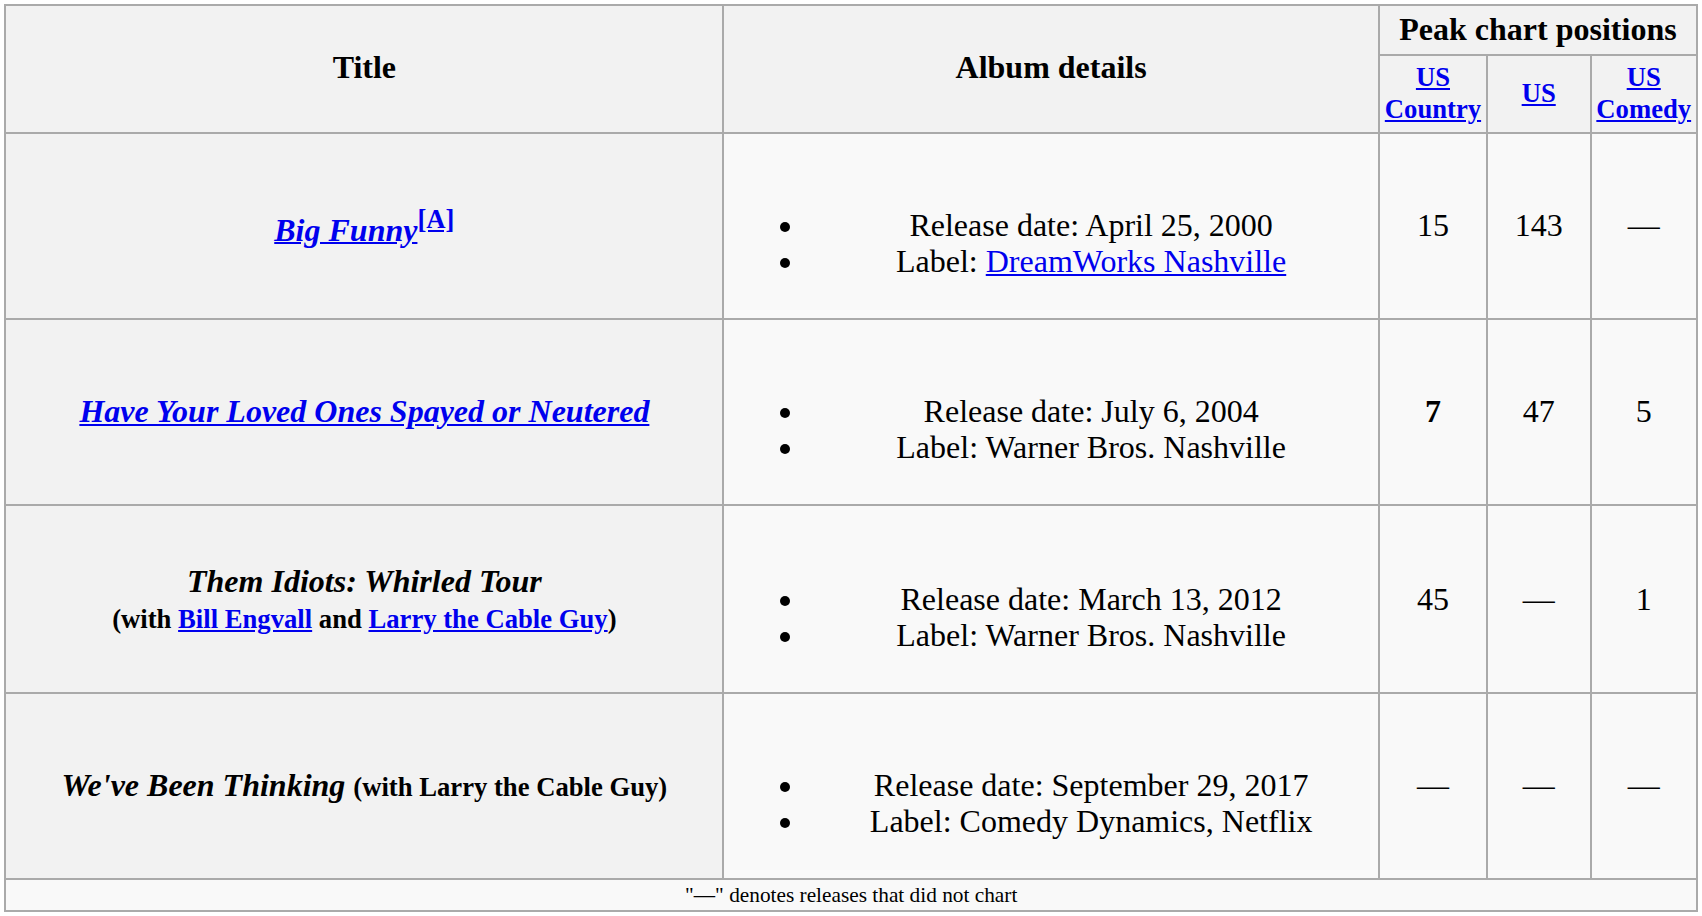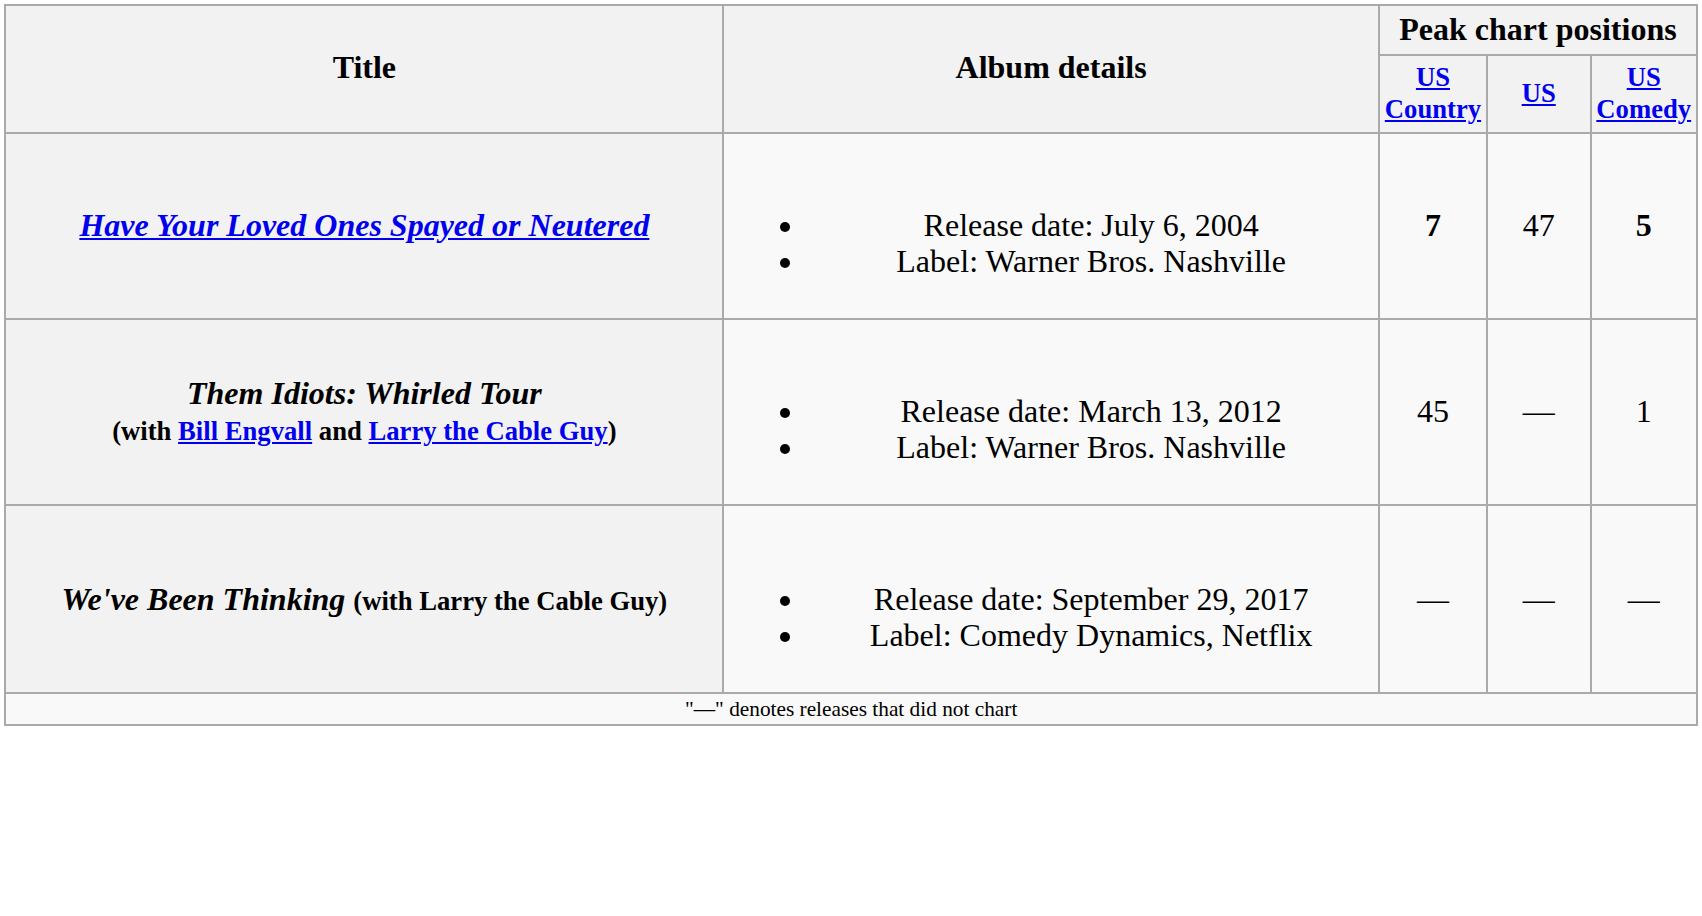- row: Big Funny[A] | Release date: April 25, 2000 Label: DreamWorks Nashville | 15 | 143 | —
Have Your Loved Ones Spayed or Neutered | Peak chart positions / US Comedy: normal -> bold
